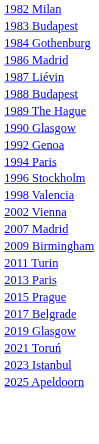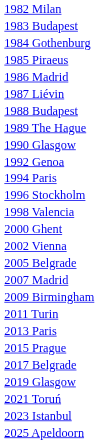+ row: 1985 Piraeus
+ row: 2000 Ghent
+ row: 2005 Belgrade
